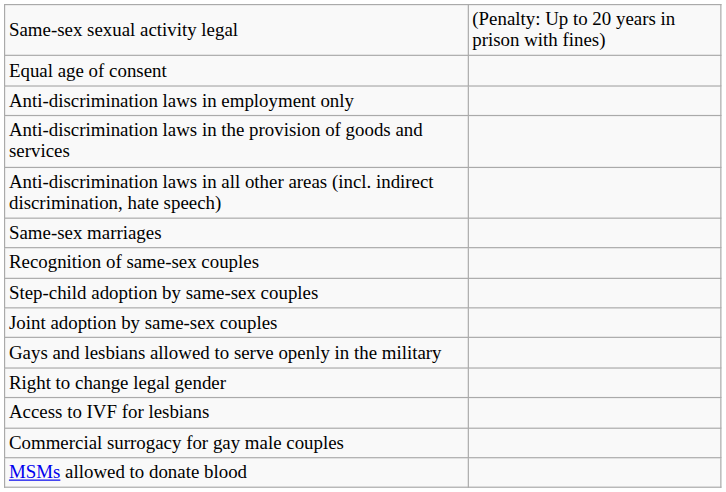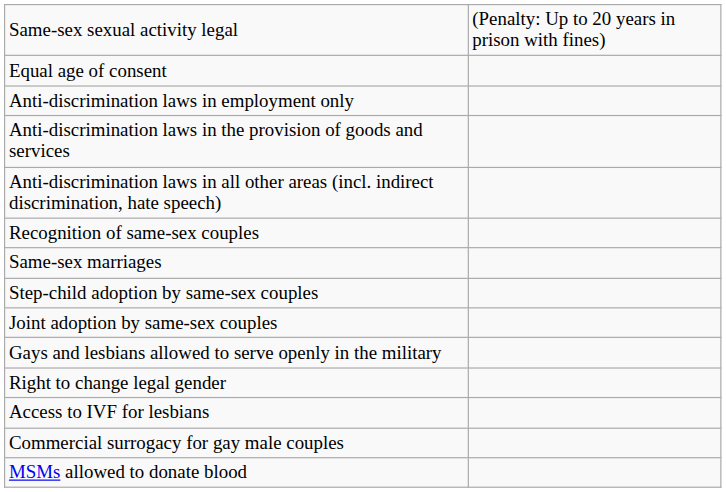rows swapped: Same-sex marriages <-> Recognition of same-sex couples
